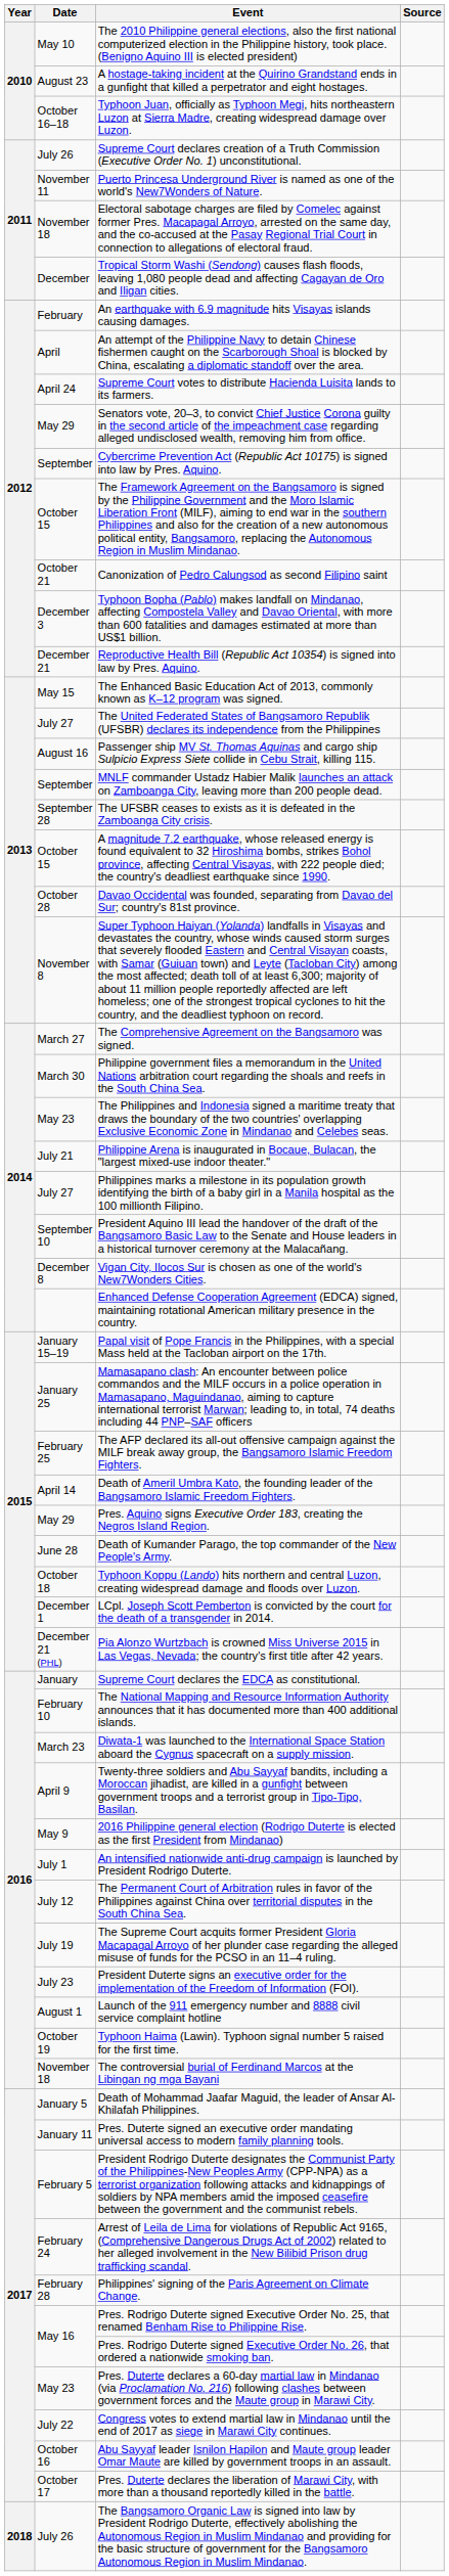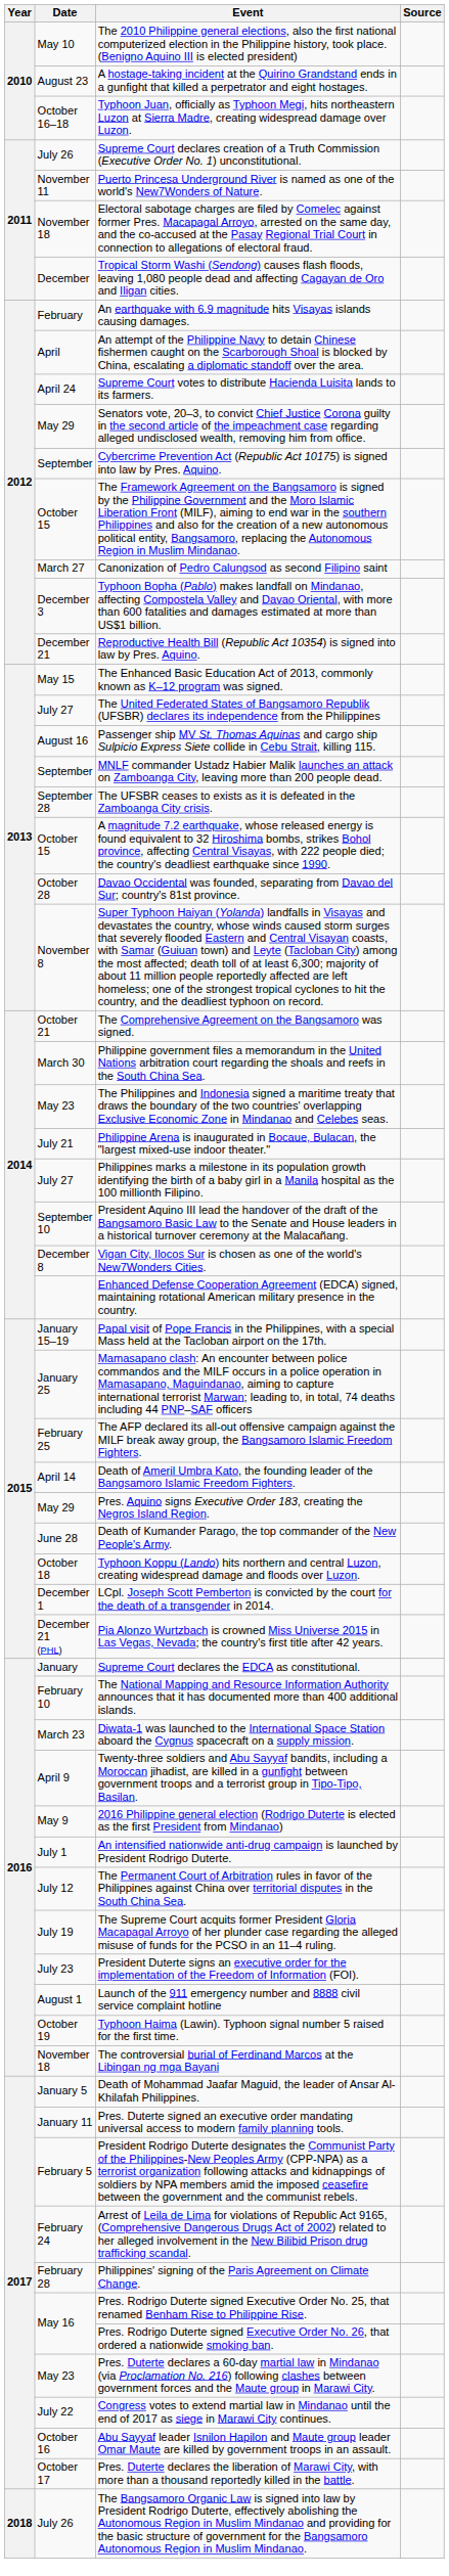Canonization of Pedro Calungsod as second Filipino saint | Date: October 21 -> March 27
The Comprehensive Agreement on the Bangsamoro was signed. | Date: March 27 -> October 21
